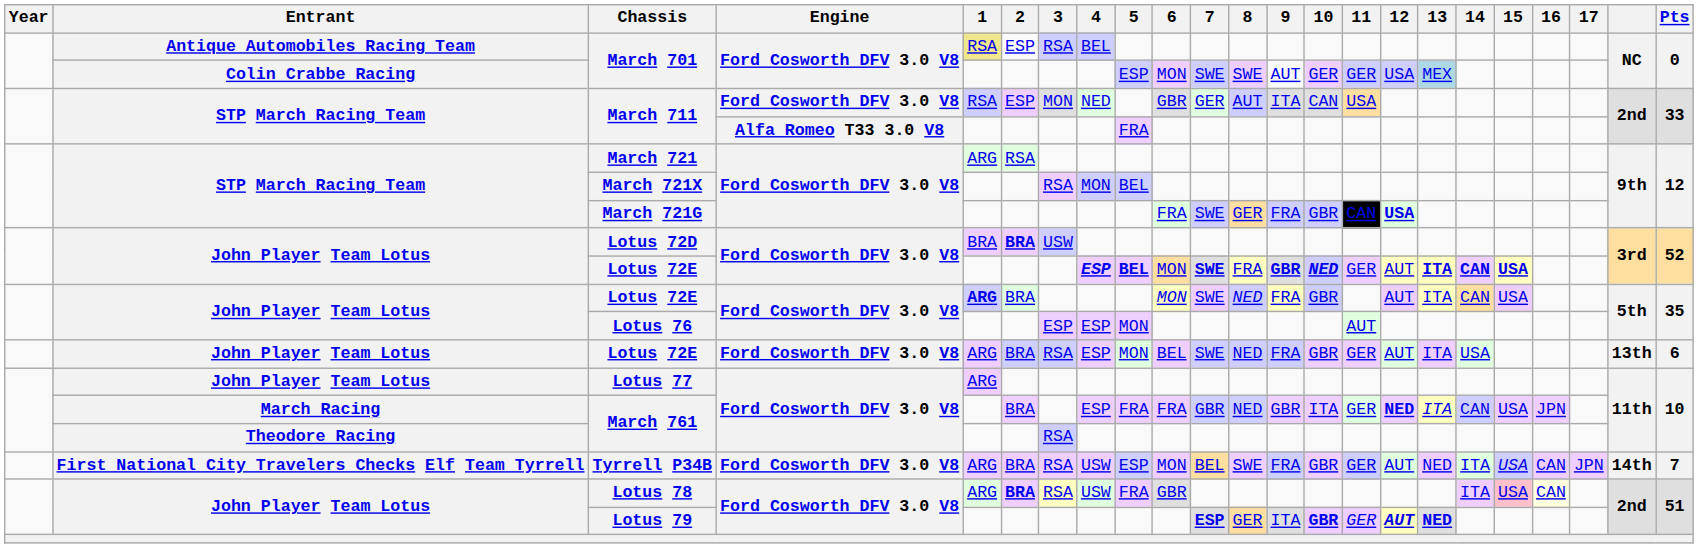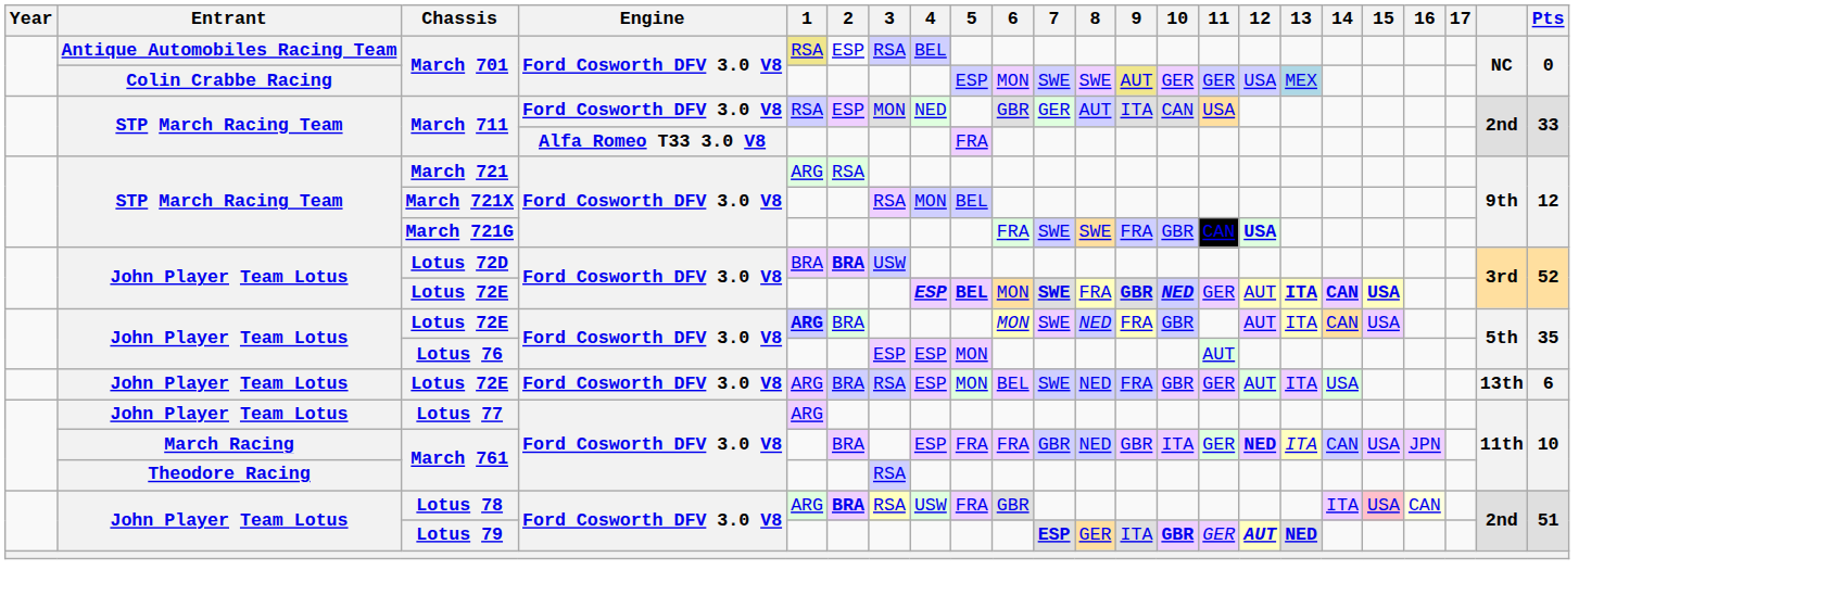Colin Crabbe Racing / March 701 | 9: no background -> khaki background
March 721G | 8: GER -> SWE
- row: First National City Travelers Checks Elf Team Tyrrell | Tyrrell P34B | Ford Cosworth DFV 3.0 V8 | ARG | BRA | RSA | USW | ESP | MON | BEL | SWE | FRA | GBR | GER | AUT | NED | ITA | USA | CAN | JPN | 14th | 7
